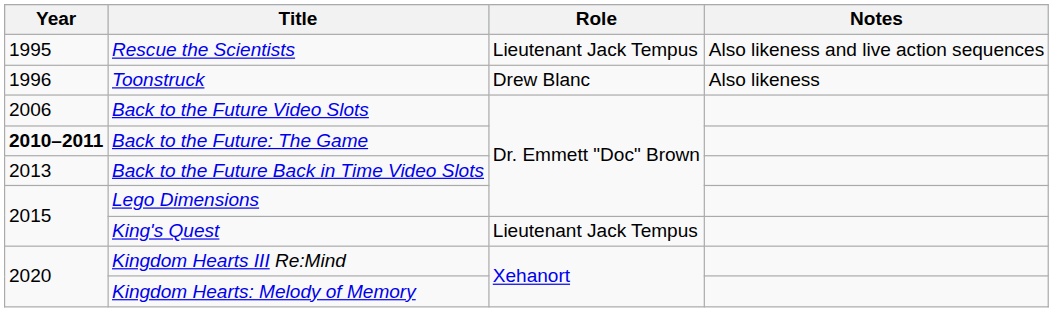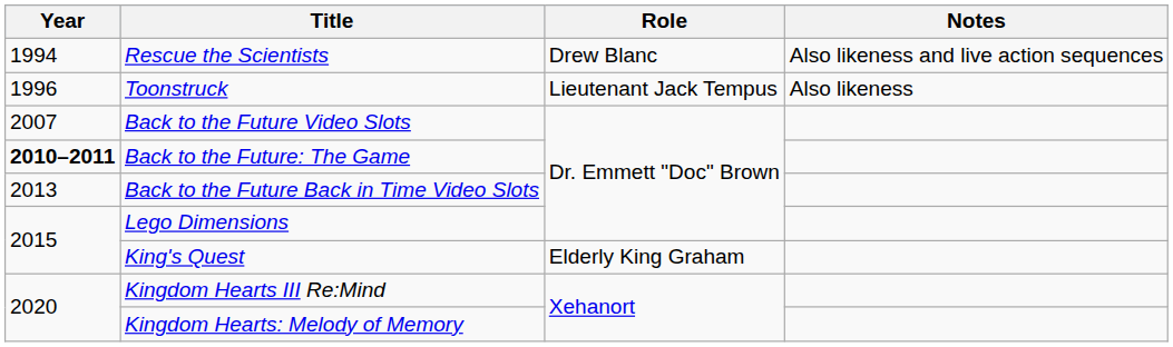Rescue the Scientists | Year: 1995 -> 1994
Rescue the Scientists | Role: Lieutenant Jack Tempus -> Drew Blanc
Toonstruck | Role: Drew Blanc -> Lieutenant Jack Tempus
Back to the Future Video Slots | Year: 2006 -> 2007
King's Quest | Role: Lieutenant Jack Tempus -> Elderly King Graham
